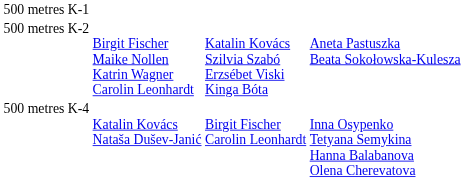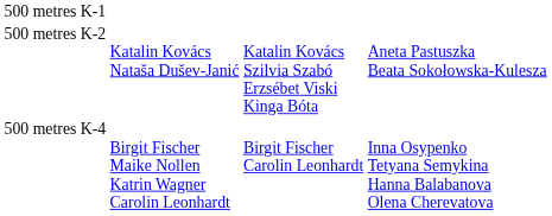500 metres K-2 | column 2: Birgit Fischer Maike Nollen Katrin Wagner Carolin Leonhardt -> Katalin Kovács Nataša Dušev-Janić
500 metres K-4 | column 2: Katalin Kovács Nataša Dušev-Janić -> Birgit Fischer Maike Nollen Katrin Wagner Carolin Leonhardt
